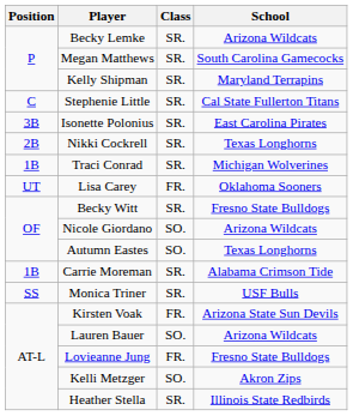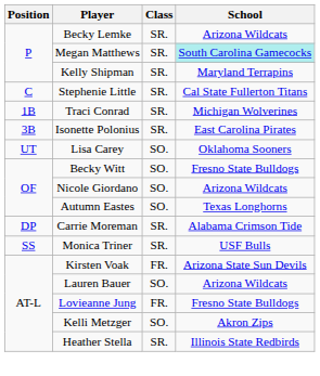Megan Matthews | School: no background -> paleturquoise background
rows swapped: Traci Conrad <-> Isonette Polonius
- row: 2B | Nikki Cockrell | SR. | Texas Longhorns
Lisa Carey | Class: FR. -> SO.
Becky Witt | Class: SR. -> SO.
Carrie Moreman | Position: 1B -> DP
